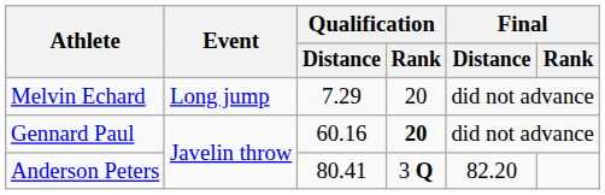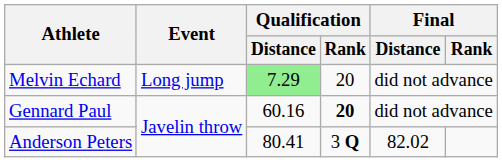Melvin Echard | Qualification / Distance: no background -> lightgreen background
Anderson Peters | Final / Distance: 82.20 -> 82.02
